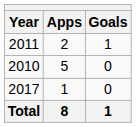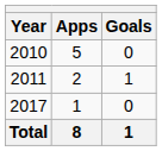rows swapped: 2010 <-> 2011
